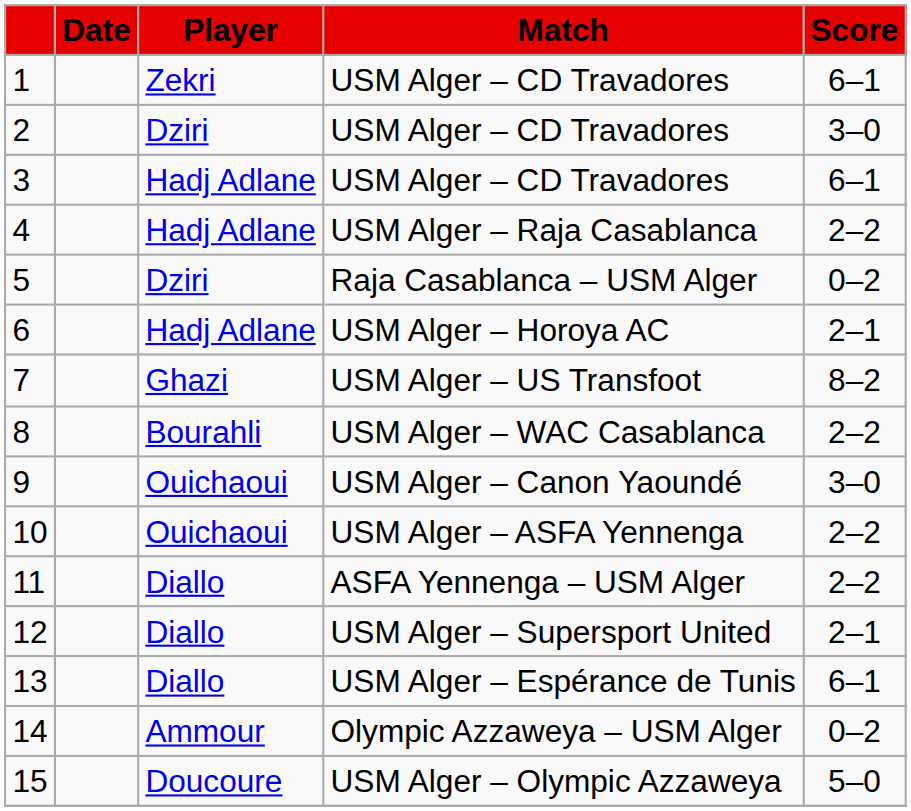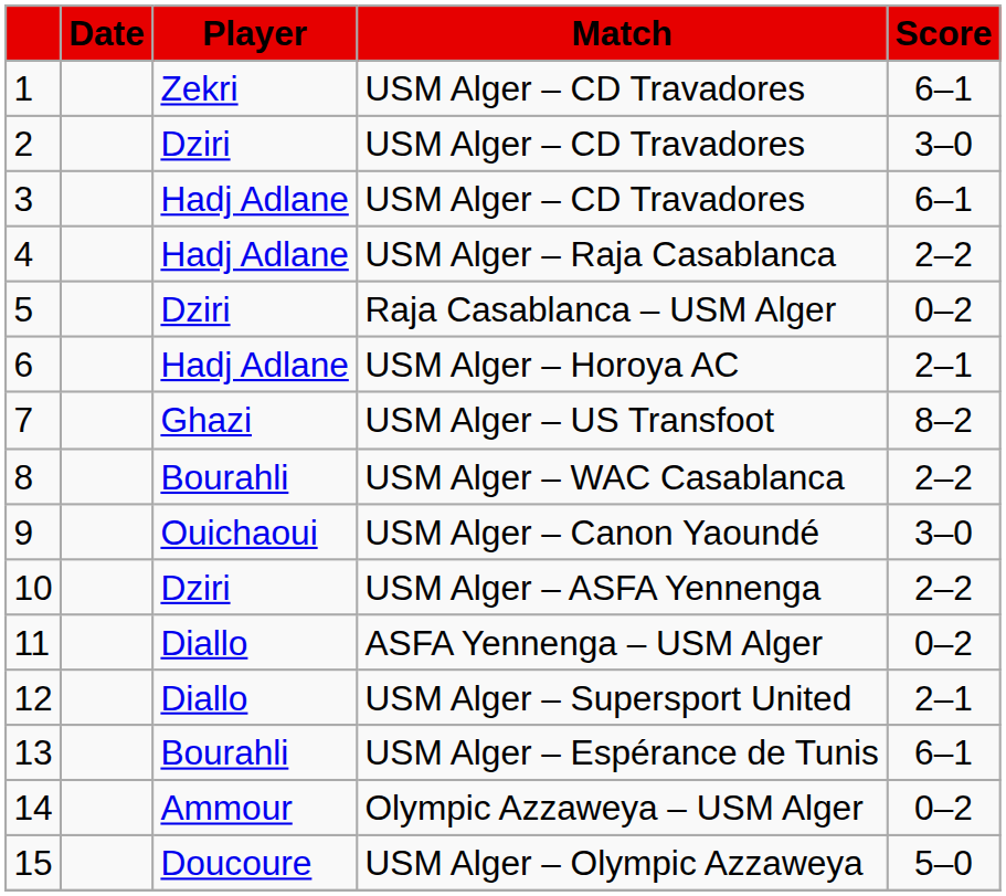10 | Player: Ouichaoui -> Dziri
11 | Score: 2–2 -> 0–2
13 | Player: Diallo -> Bourahli
